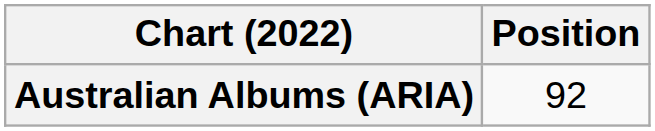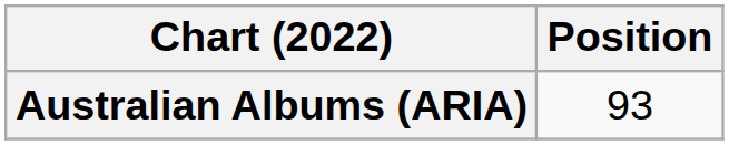Australian Albums (ARIA) | Position: 92 -> 93
